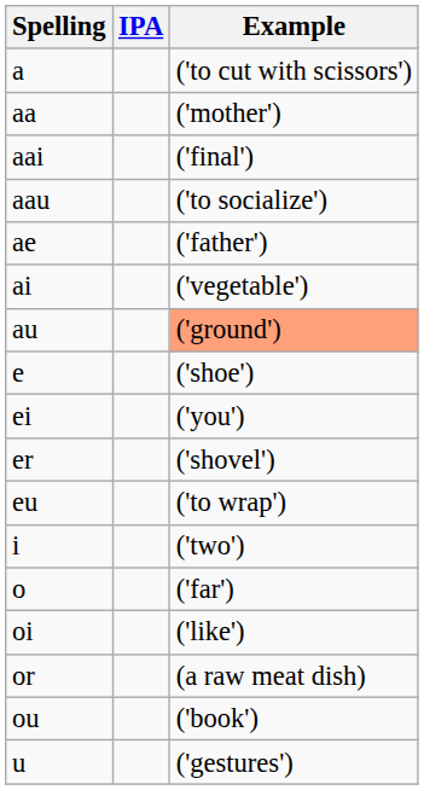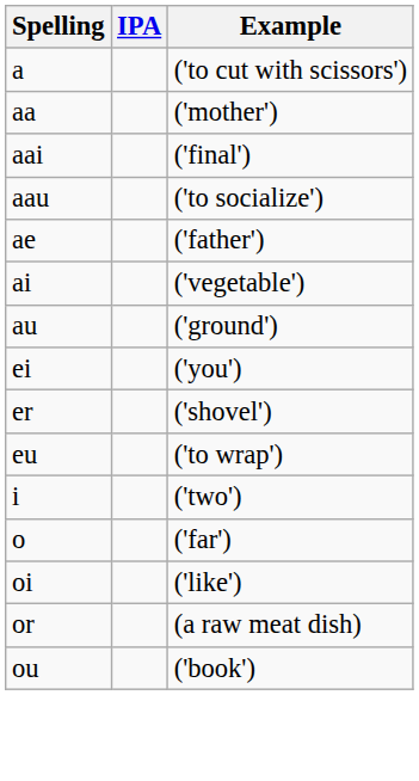au | Example: lightsalmon background -> no background
- row: e | ('shoe')
- row: u | ('gestures')
